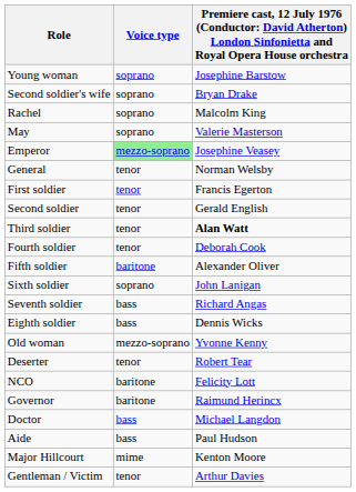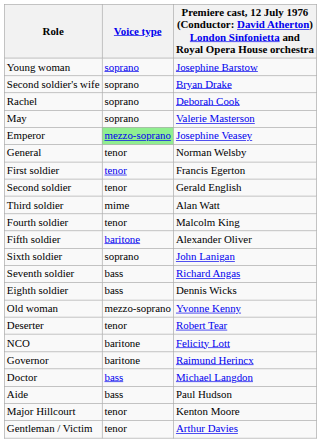Rachel | column 3: Malcolm King -> Deborah Cook
Third soldier | Voice type: tenor -> mime
Third soldier | column 3: bold -> normal
Fourth soldier | column 3: Deborah Cook -> Malcolm King
Major Hillcourt | Voice type: mime -> tenor
